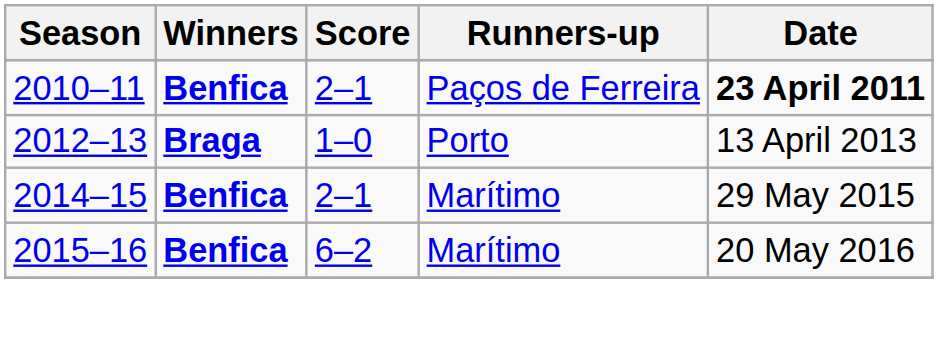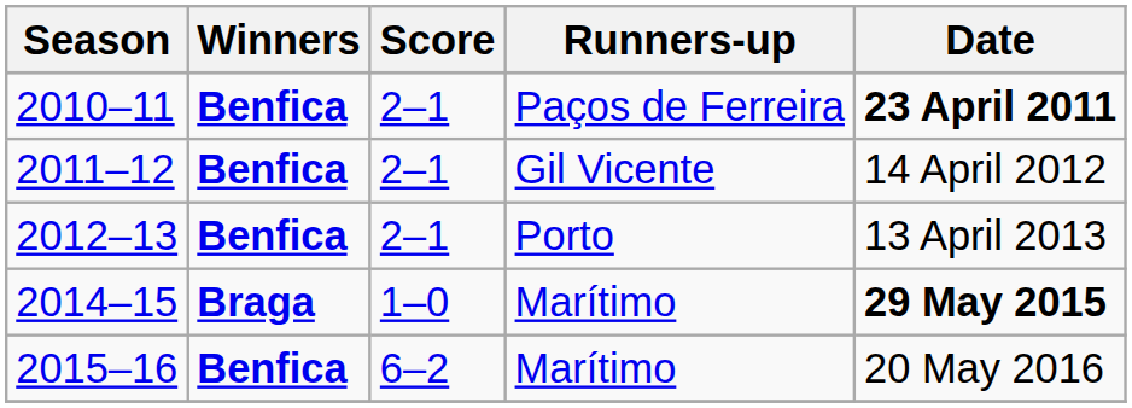+ row: 2011–12 | Benfica | 2–1 | Gil Vicente | 14 April 2012
2012–13 | Winners: Braga -> Benfica
2012–13 | Score: 1–0 -> 2–1
2014–15 | Winners: Benfica -> Braga
2014–15 | Score: 2–1 -> 1–0
2014–15 | Date: normal -> bold
